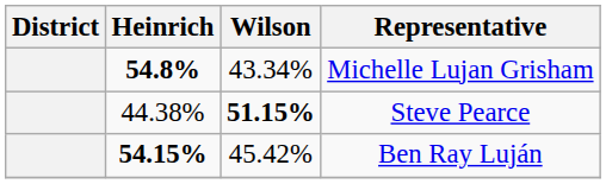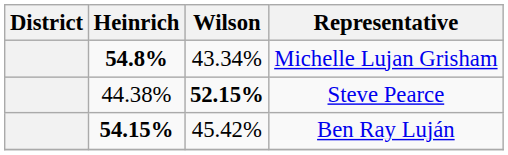Steve Pearce | Wilson: 51.15% -> 52.15%
